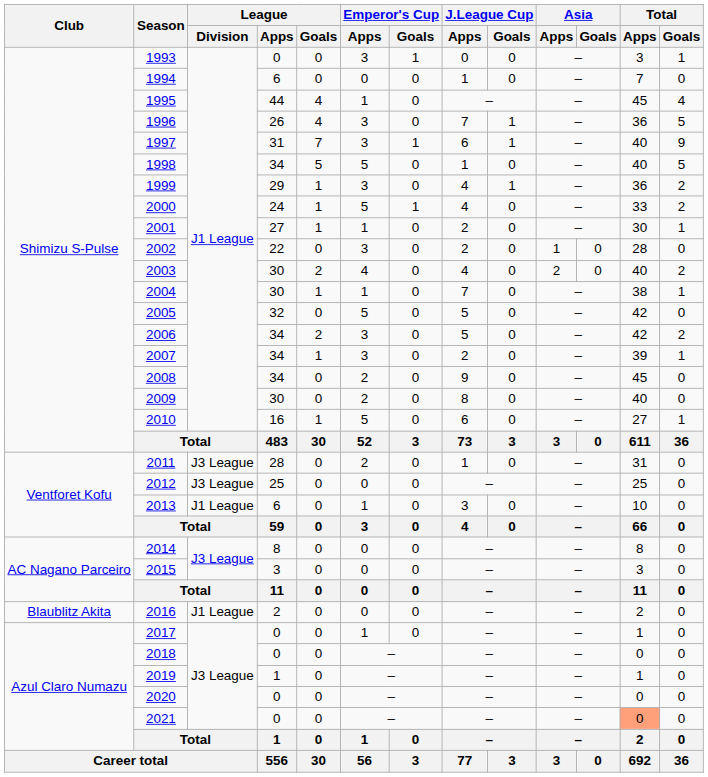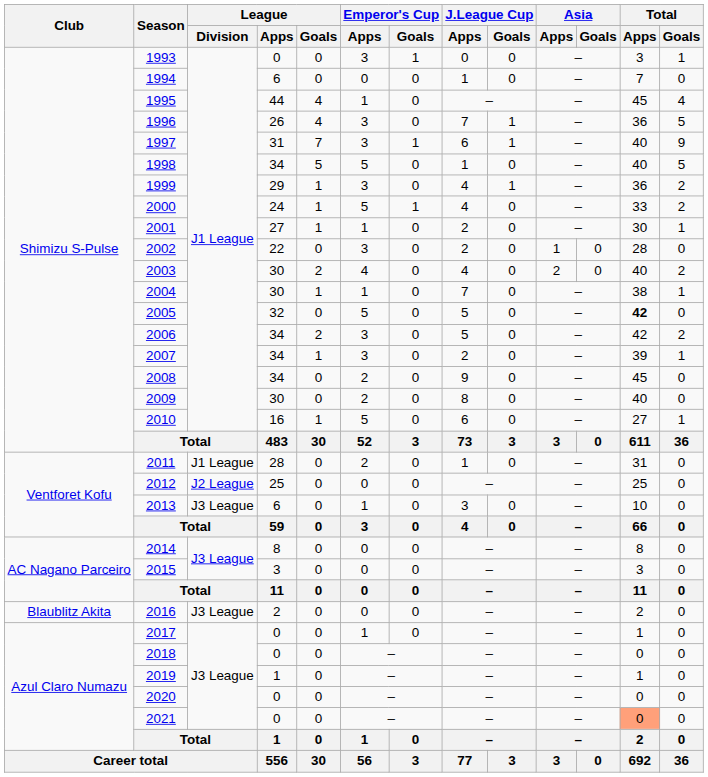2005 | Total / Apps: normal -> bold
2011 | League / Division: J3 League -> J1 League
2012 | League / Division: J3 League -> J2 League
2013 | League / Division: J1 League -> J3 League
2016 | League / Division: J1 League -> J3 League
